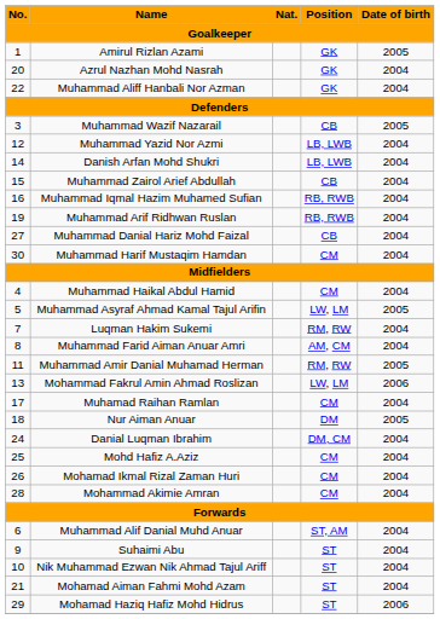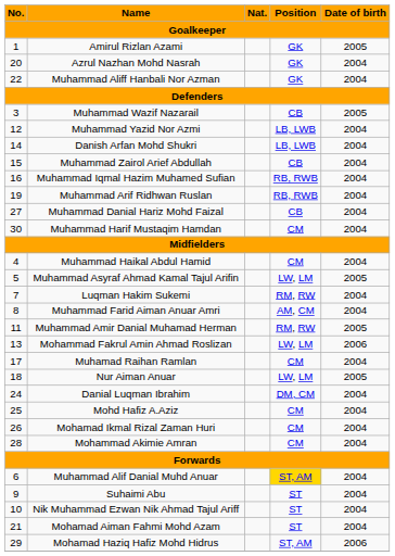Nur Aiman Anuar | Position: DM -> LW, LM
Muhammad Alif Danial Muhd Anuar | Position: no background -> gold background
Mohamad Haziq Hafiz Mohd Hidrus | Position: ST -> ST, AM
